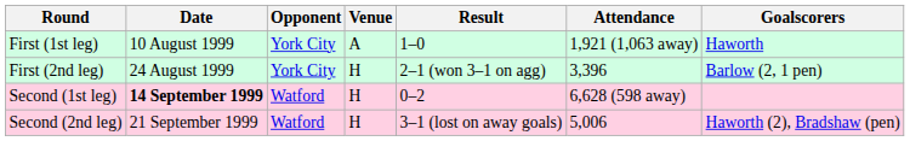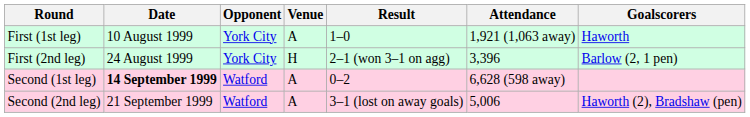Second (1st leg) | Venue: H -> A
Second (2nd leg) | Venue: H -> A
